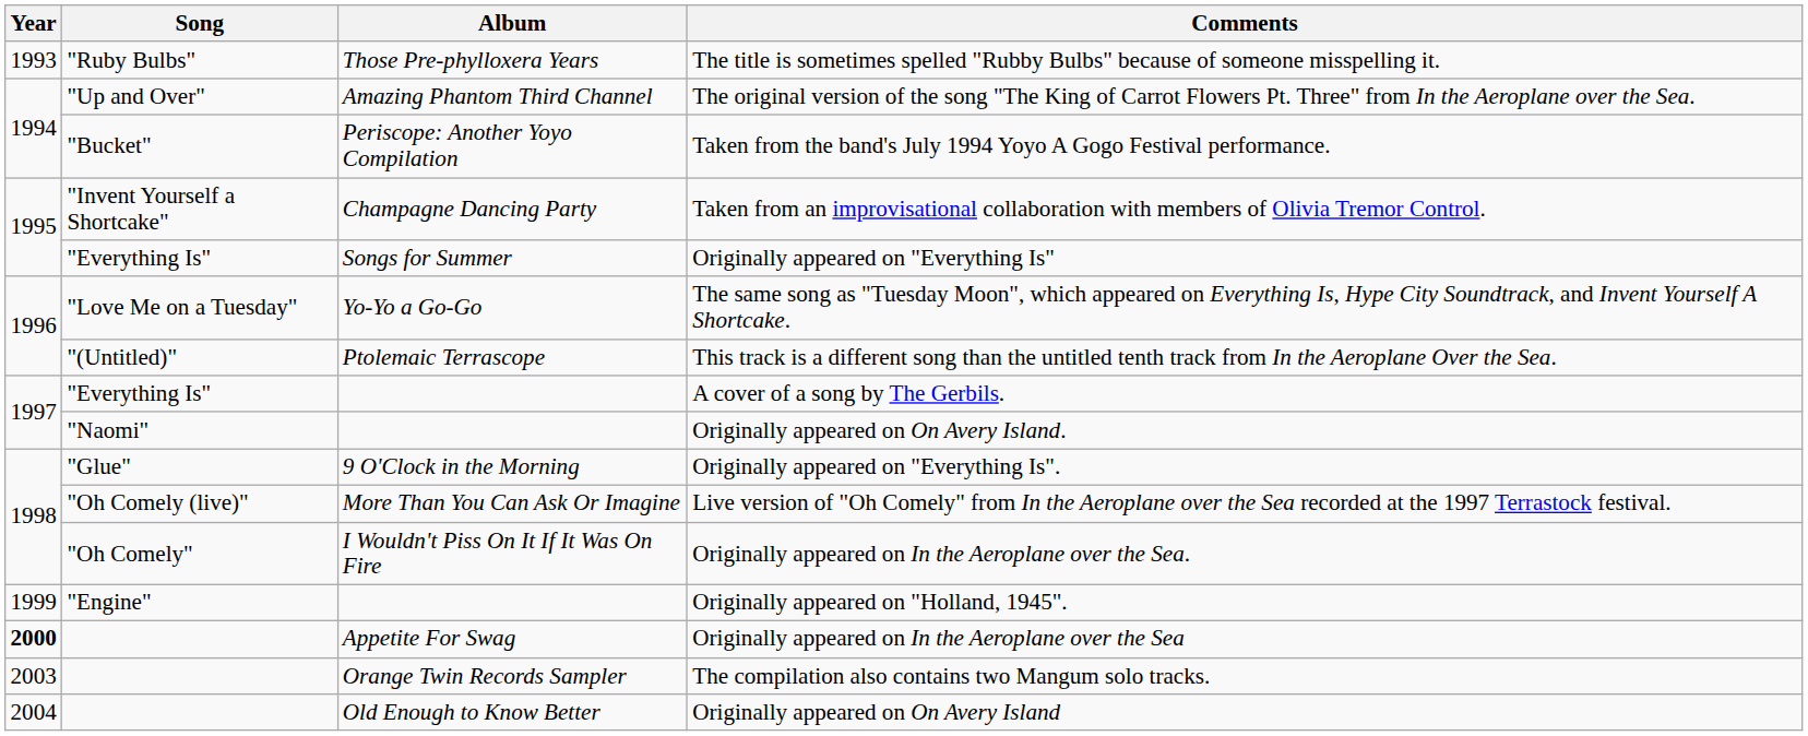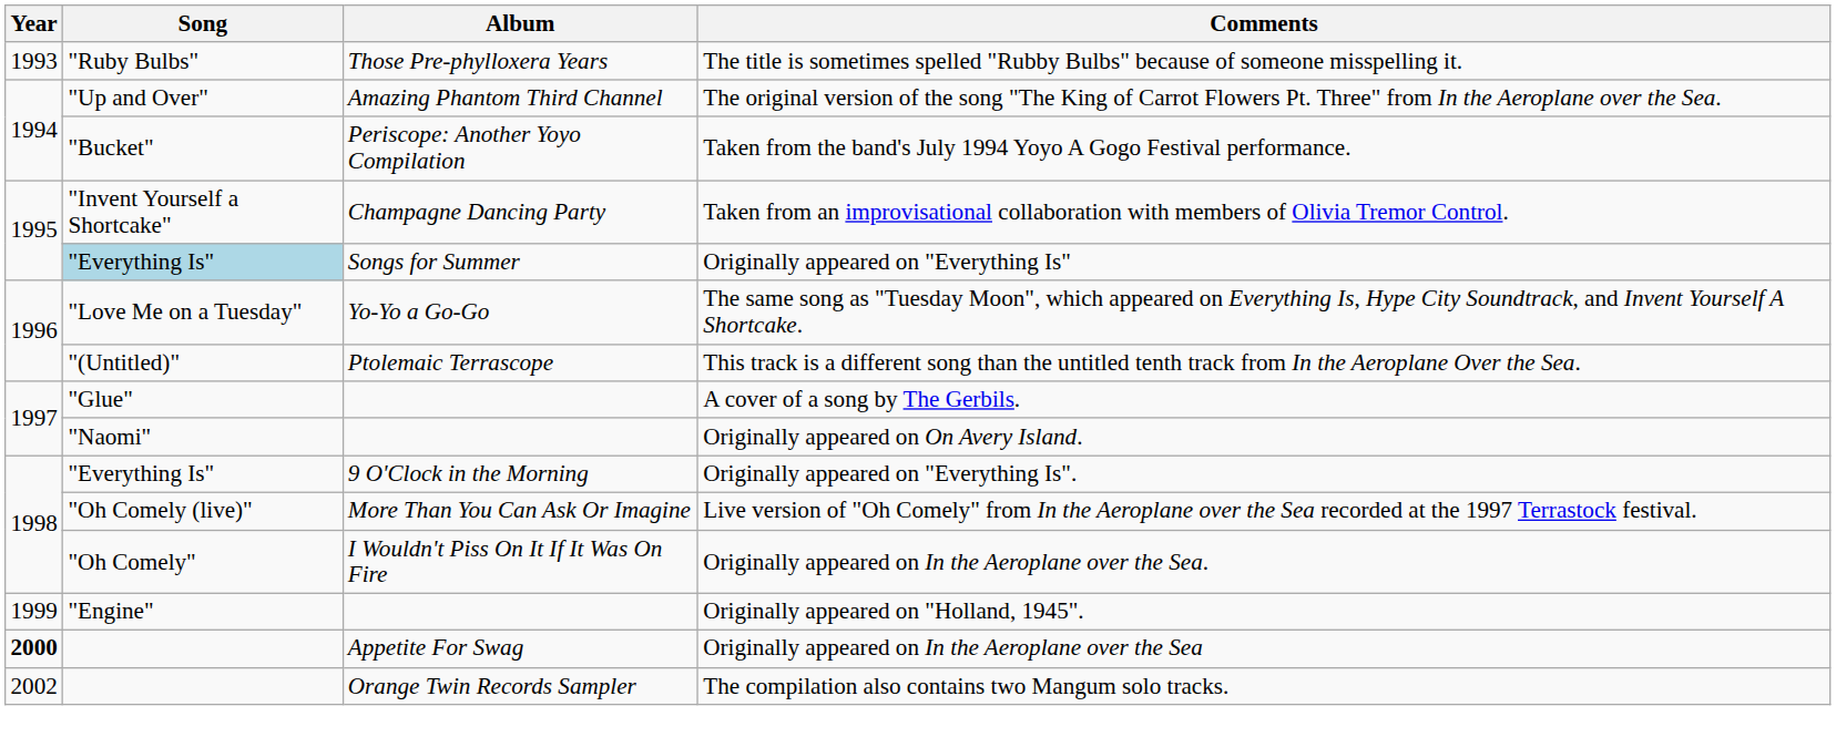Originally appeared on "Everything Is" | Song: no background -> lightblue background
A cover of a song by The Gerbils. | Song: "Everything Is" -> "Glue"
Originally appeared on "Everything Is". | Song: "Glue" -> "Everything Is"
The compilation also contains two Mangum solo tracks. | Year: 2003 -> 2002
- row: 2004 | Old Enough to Know Better | Originally appeared on On Avery Island
